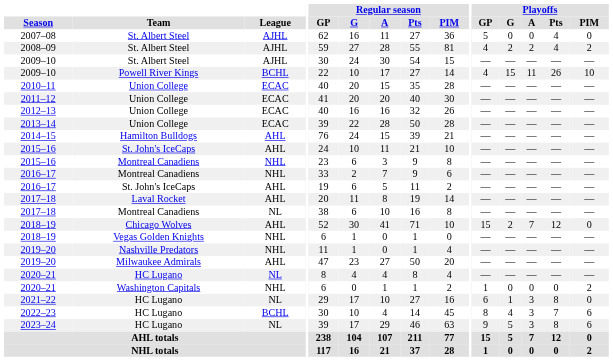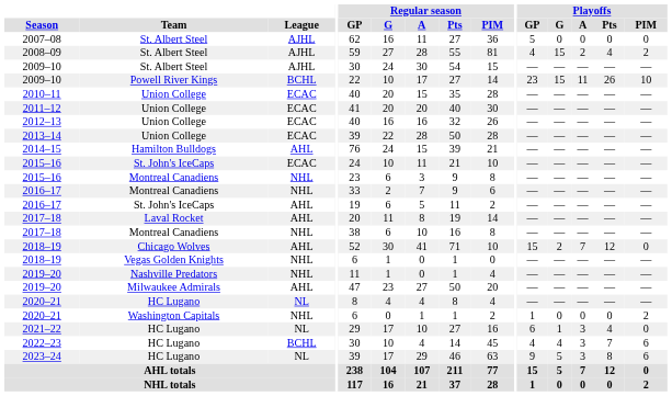2007–08 | Playoffs / Pts: 4 -> 0
2008–09 | Playoffs / G: 2 -> 15
2009–10 / Powell River Kings | Playoffs / GP: 4 -> 23
2015–16 / St. John's IceCaps | League: AHL -> ECAC
2017–18 / Montreal Canadiens | League: NL -> NHL
2021–22 | Playoffs / Pts: 8 -> 4
2022–23 | Playoffs / GP: 8 -> 4
